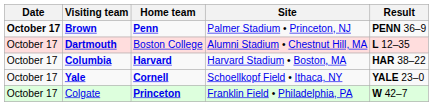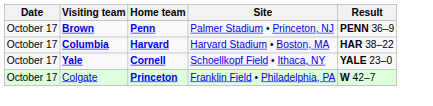Brown | Date: bold -> normal
- row: October 17 | Dartmouth | Boston College | Alumni Stadium • Chestnut Hill, MA | L 12–35
